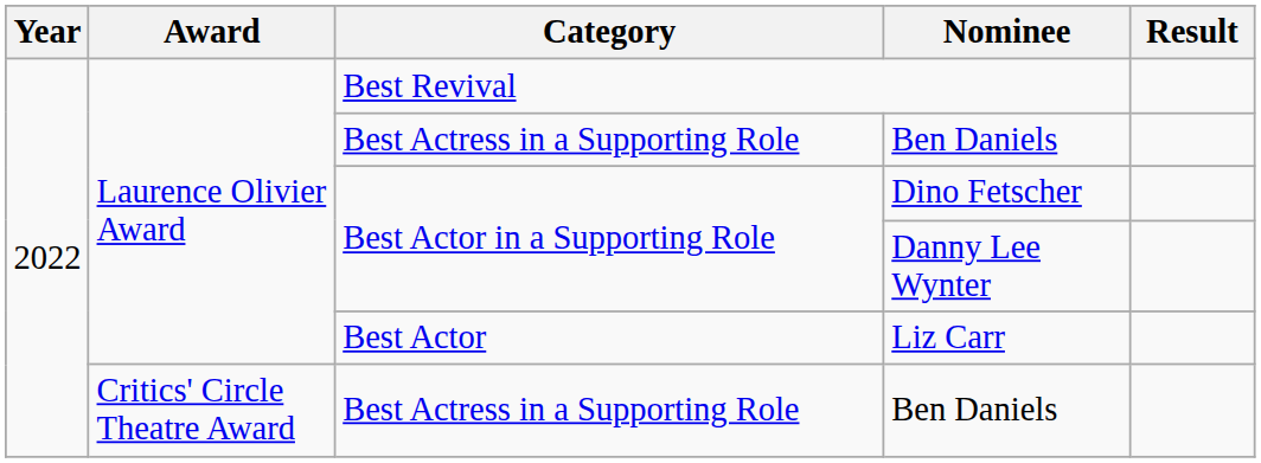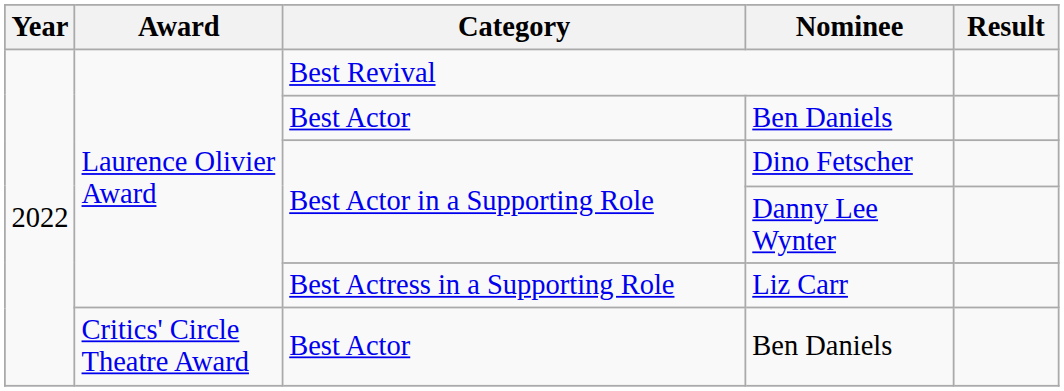Laurence Olivier Award / Ben Daniels | Category: Best Actress in a Supporting Role -> Best Actor
Liz Carr | Category: Best Actor -> Best Actress in a Supporting Role
Critics' Circle Theatre Award / Ben Daniels | Category: Best Actress in a Supporting Role -> Best Actor
